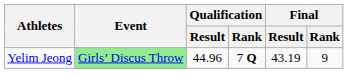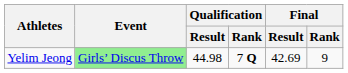Yelim Jeong | Qualification / Result: 44.96 -> 44.98
Yelim Jeong | Final / Result: 43.19 -> 42.69
